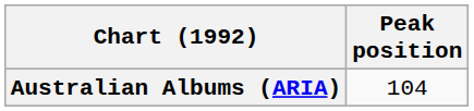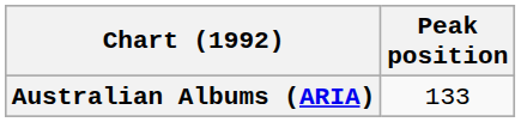Australian Albums (ARIA) | Peak position: 104 -> 133
